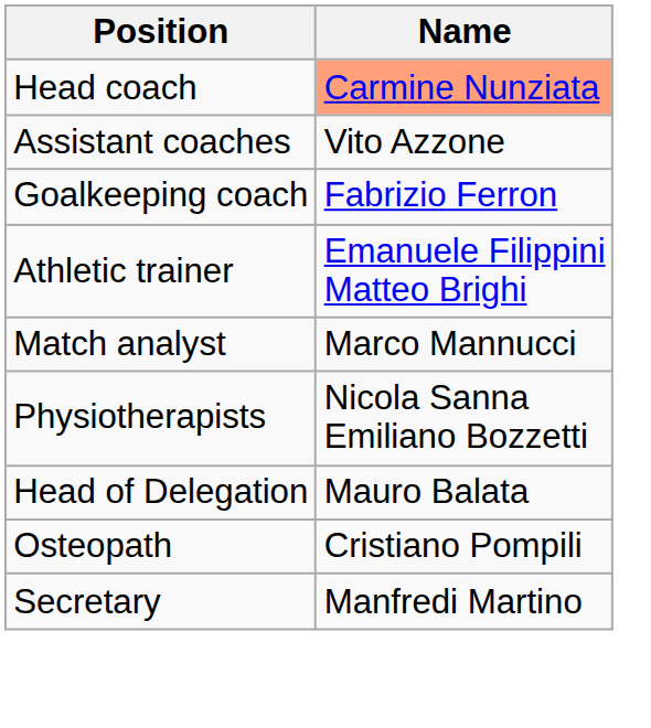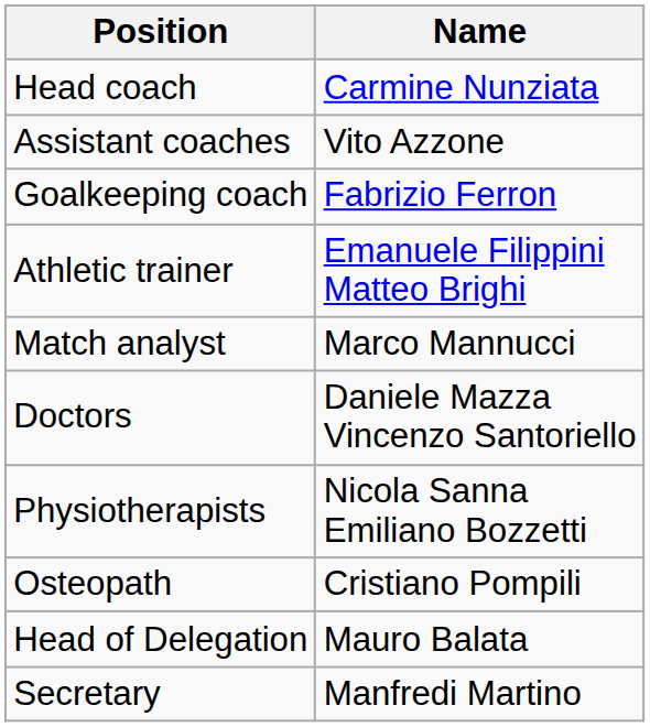Head coach | Name: lightsalmon background -> no background
+ row: Doctors | Daniele Mazza Vincenzo Santoriello
rows swapped: Osteopath <-> Head of Delegation
